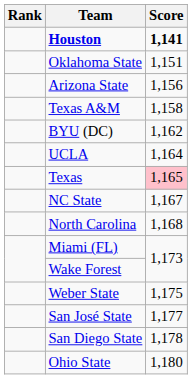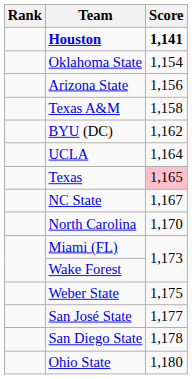Oklahoma State | Score: 1,151 -> 1,154
North Carolina | Score: 1,168 -> 1,170
